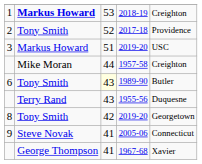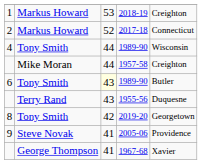1 | column 2: bold -> normal
2 | column 2: Tony Smith -> Markus Howard
2 | column 5: Providence -> Connecticut
- row: 3 | Markus Howard | 51 | 2019-20 | USC
+ row: 4 | Tony Smith | 44 | 1989-90 | Wisconsin
9 | column 5: Connecticut -> Providence
